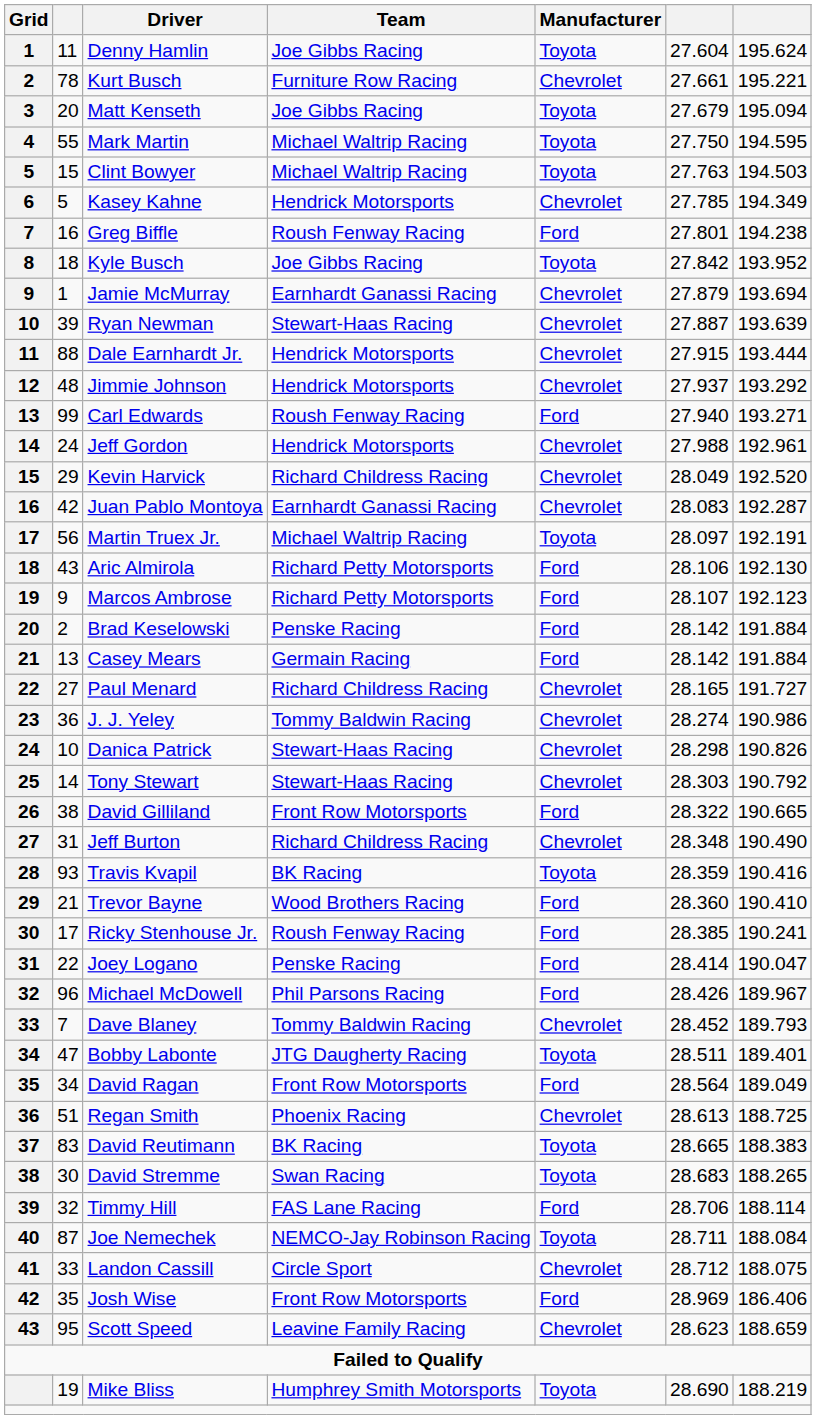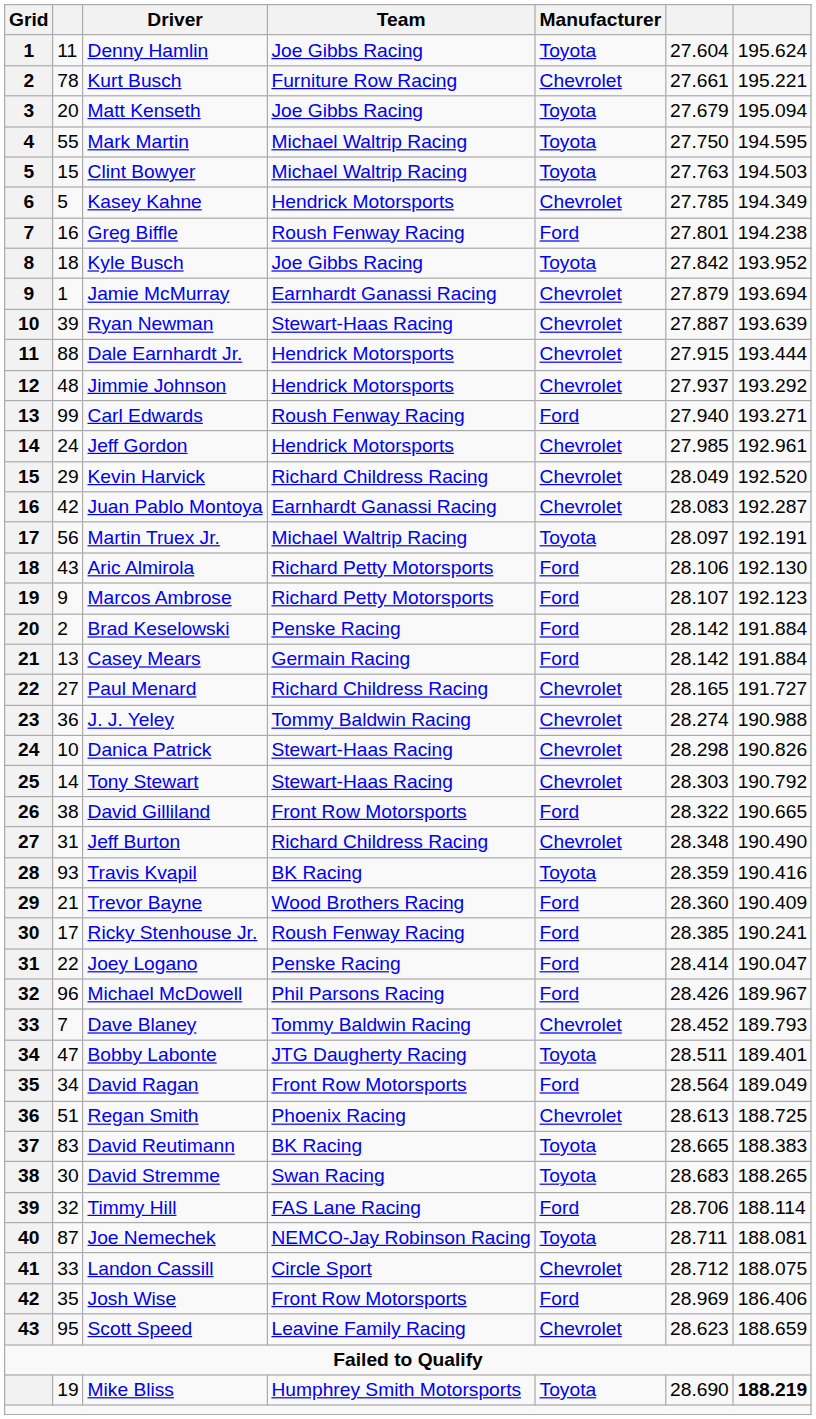Jeff Gordon | column 6: 27.988 -> 27.985
J. J. Yeley | column 7: 190.986 -> 190.988
Trevor Bayne | column 7: 190.410 -> 190.409
Joe Nemechek | column 7: 188.084 -> 188.081
Mike Bliss | column 7: normal -> bold
